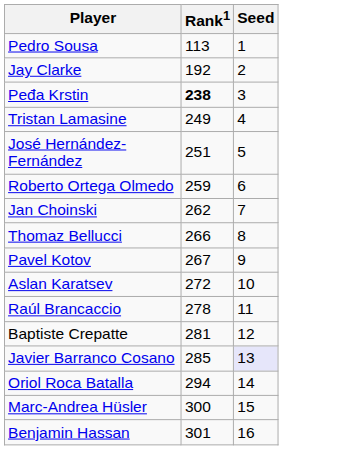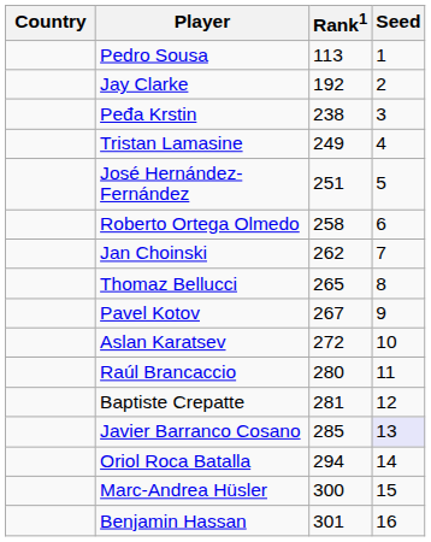+ column: Country
Peđa Krstin | Rank1: bold -> normal
Roberto Ortega Olmedo | Rank1: 259 -> 258
Thomaz Bellucci | Rank1: 266 -> 265
Raúl Brancaccio | Rank1: 278 -> 280
